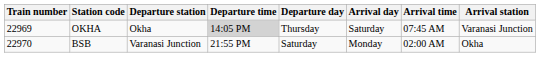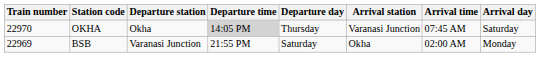columns swapped: Arrival station <-> Arrival day
OKHA | Train number: 22969 -> 22970
BSB | Train number: 22970 -> 22969
